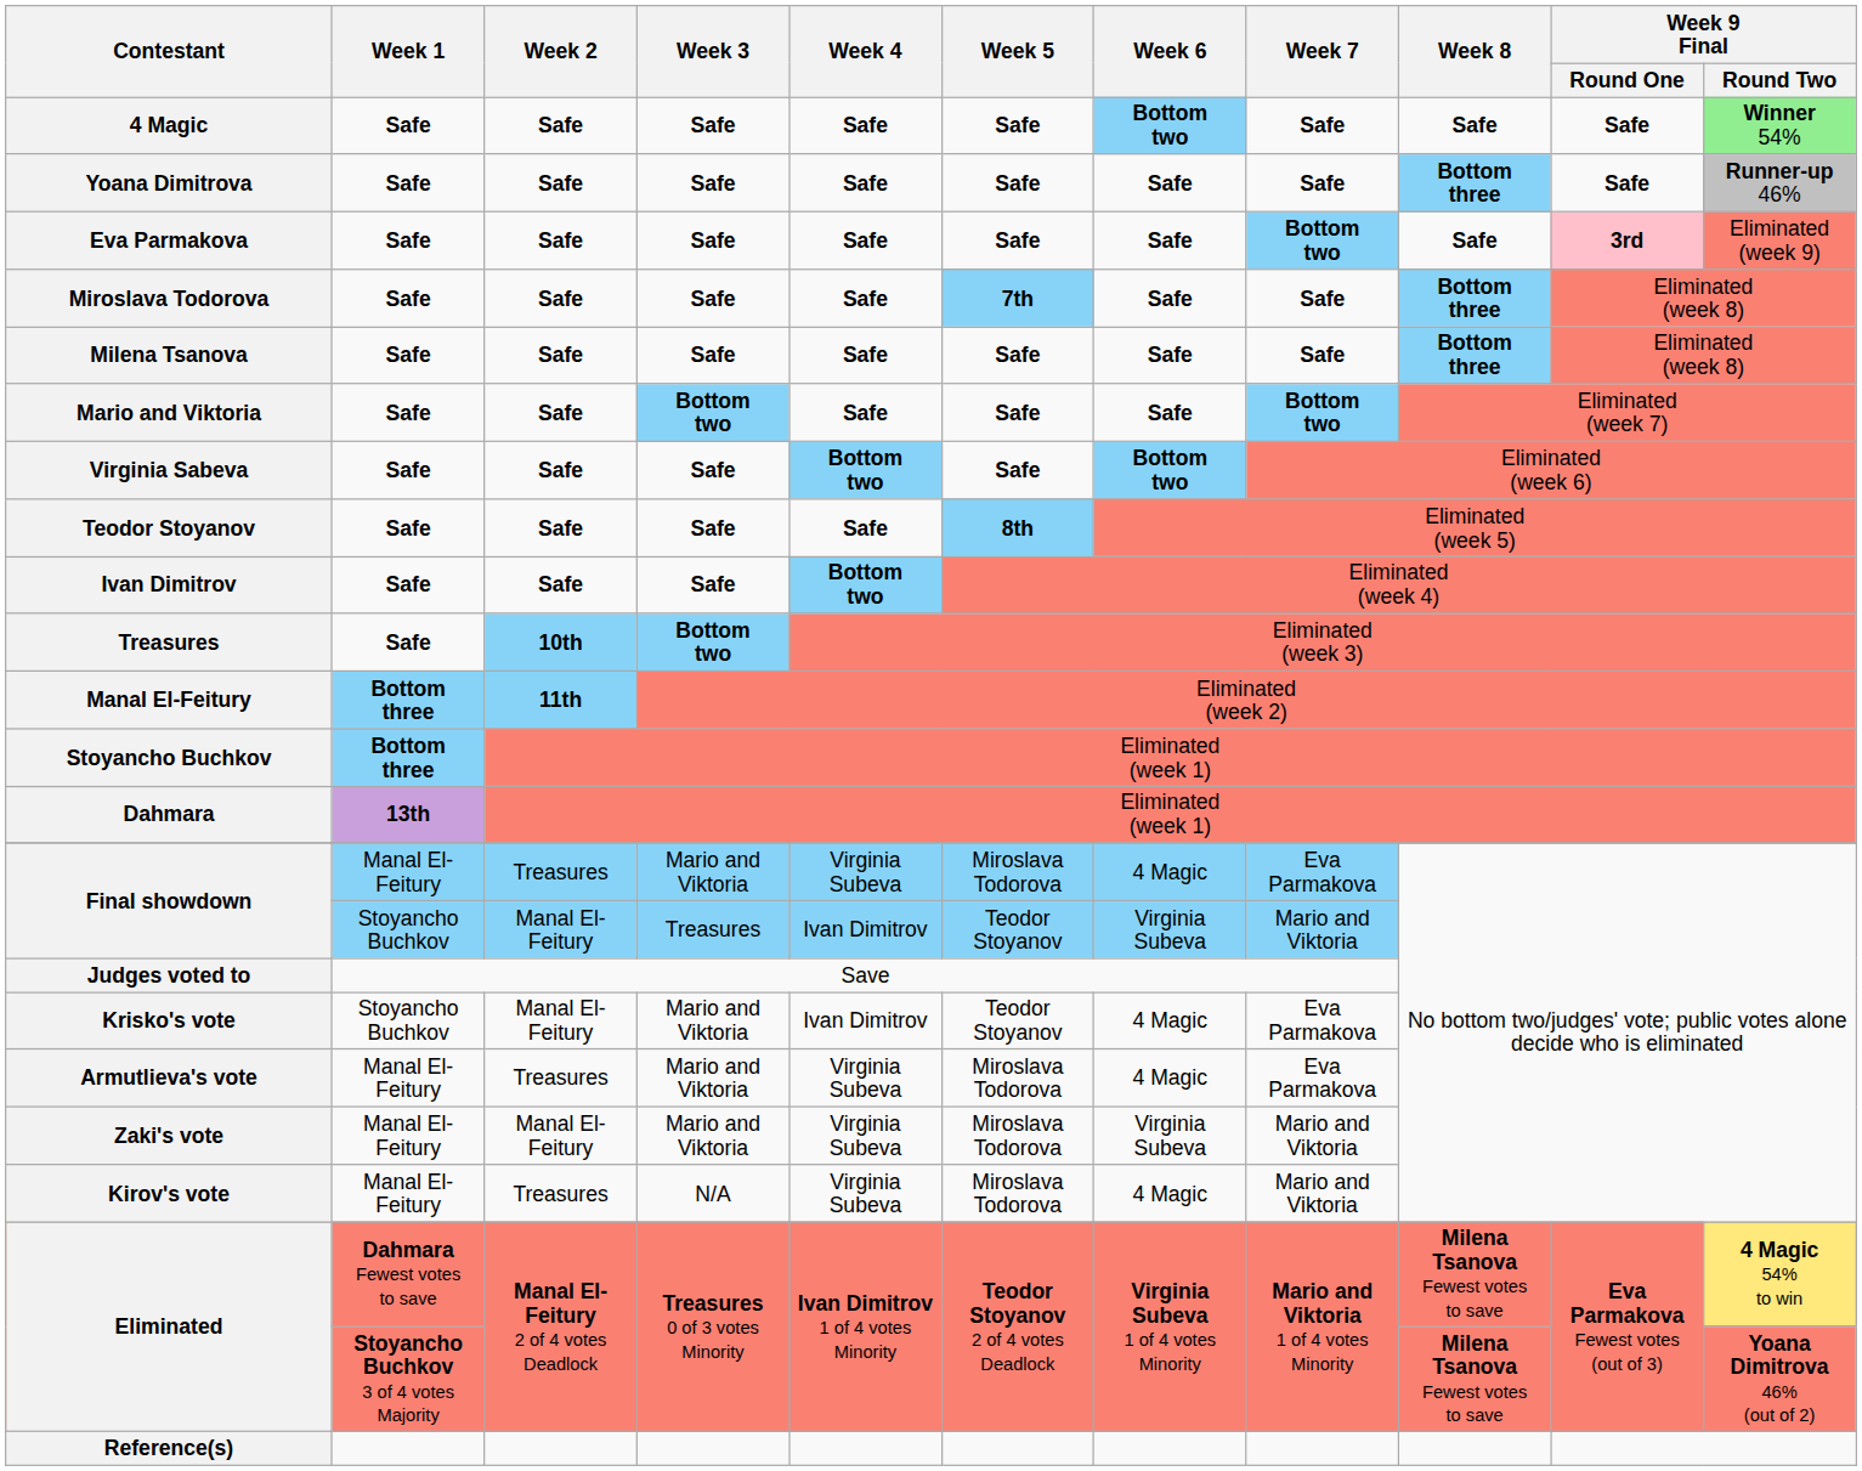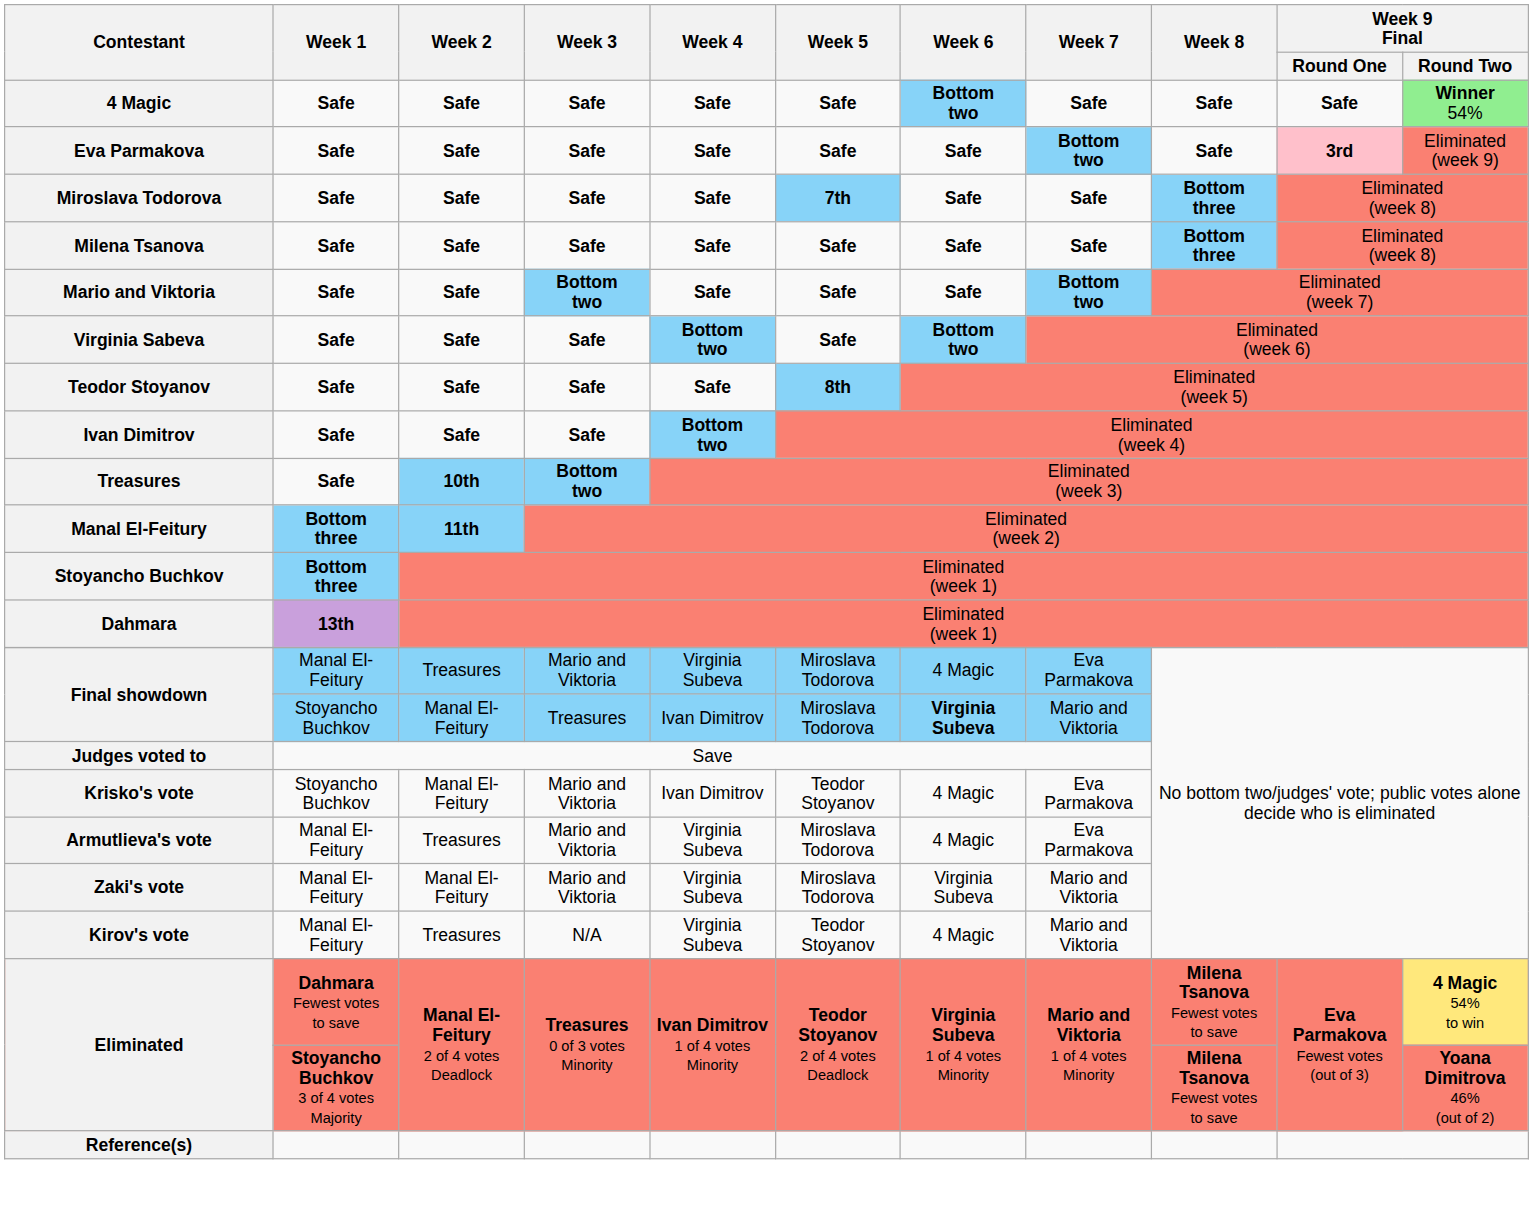- row: Yoana Dimitrova | Safe | Safe | Safe | Safe | Safe | Safe | Safe | Bottom three | Safe | Runner-up 46%
Final showdown / Stoyancho Buchkov | Week 5: Teodor Stoyanov -> Miroslava Todorova
Final showdown / Stoyancho Buchkov | Week 6: normal -> bold
Kirov's vote | Week 5: Miroslava Todorova -> Teodor Stoyanov
